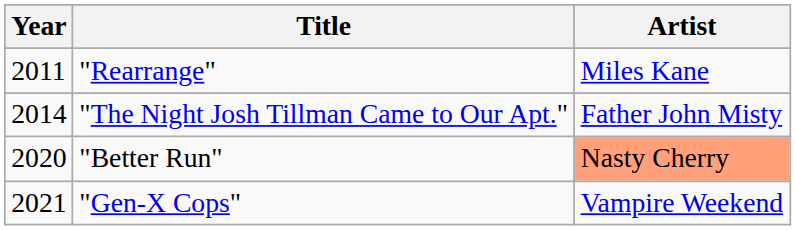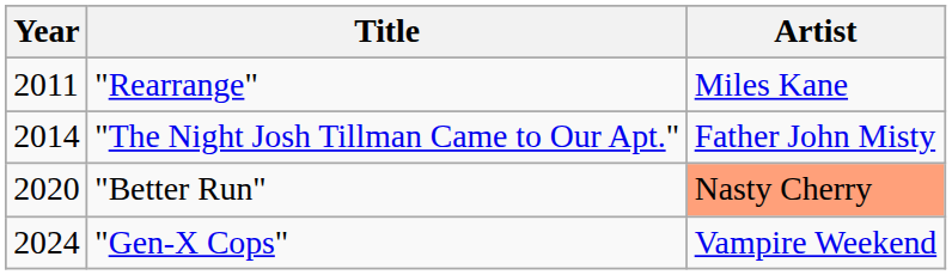"Gen-X Cops" | Year: 2021 -> 2024
